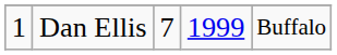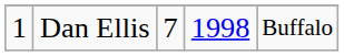Dan Ellis | column 4: 1999 -> 1998
